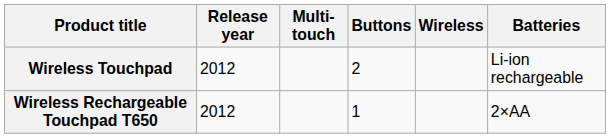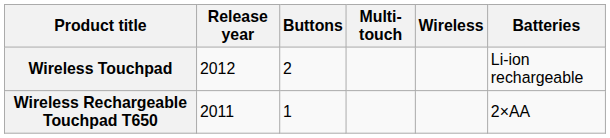columns swapped: Buttons <-> Multi-touch
Wireless Rechargeable Touchpad T650 | Release year: 2012 -> 2011
